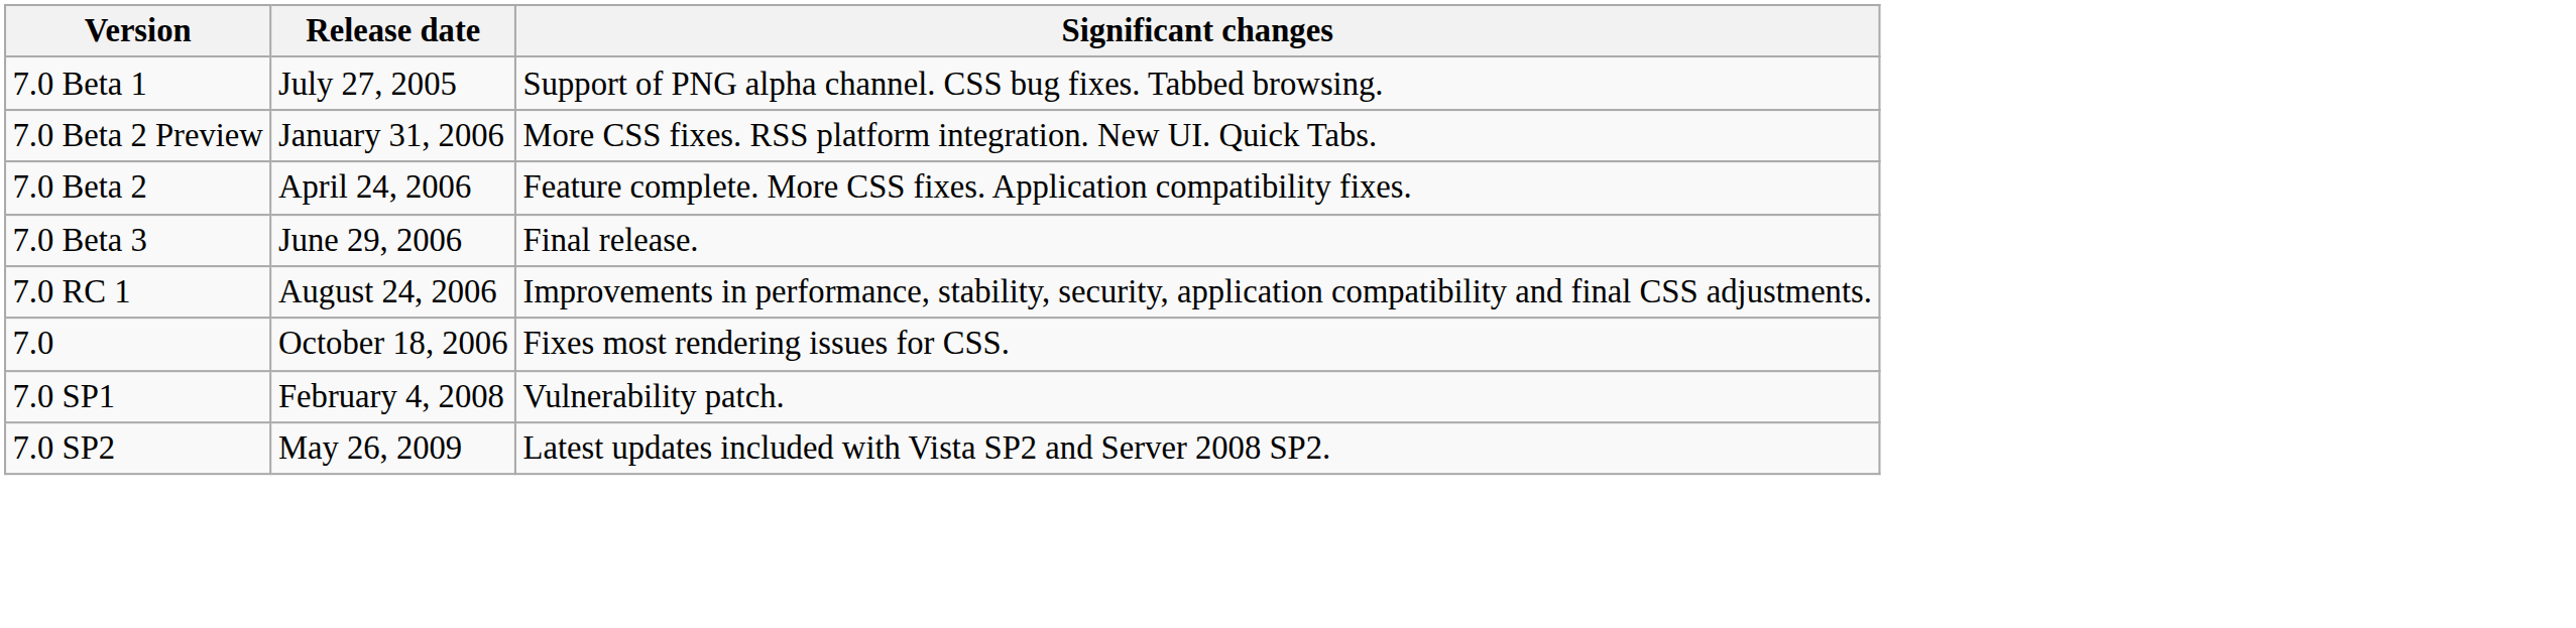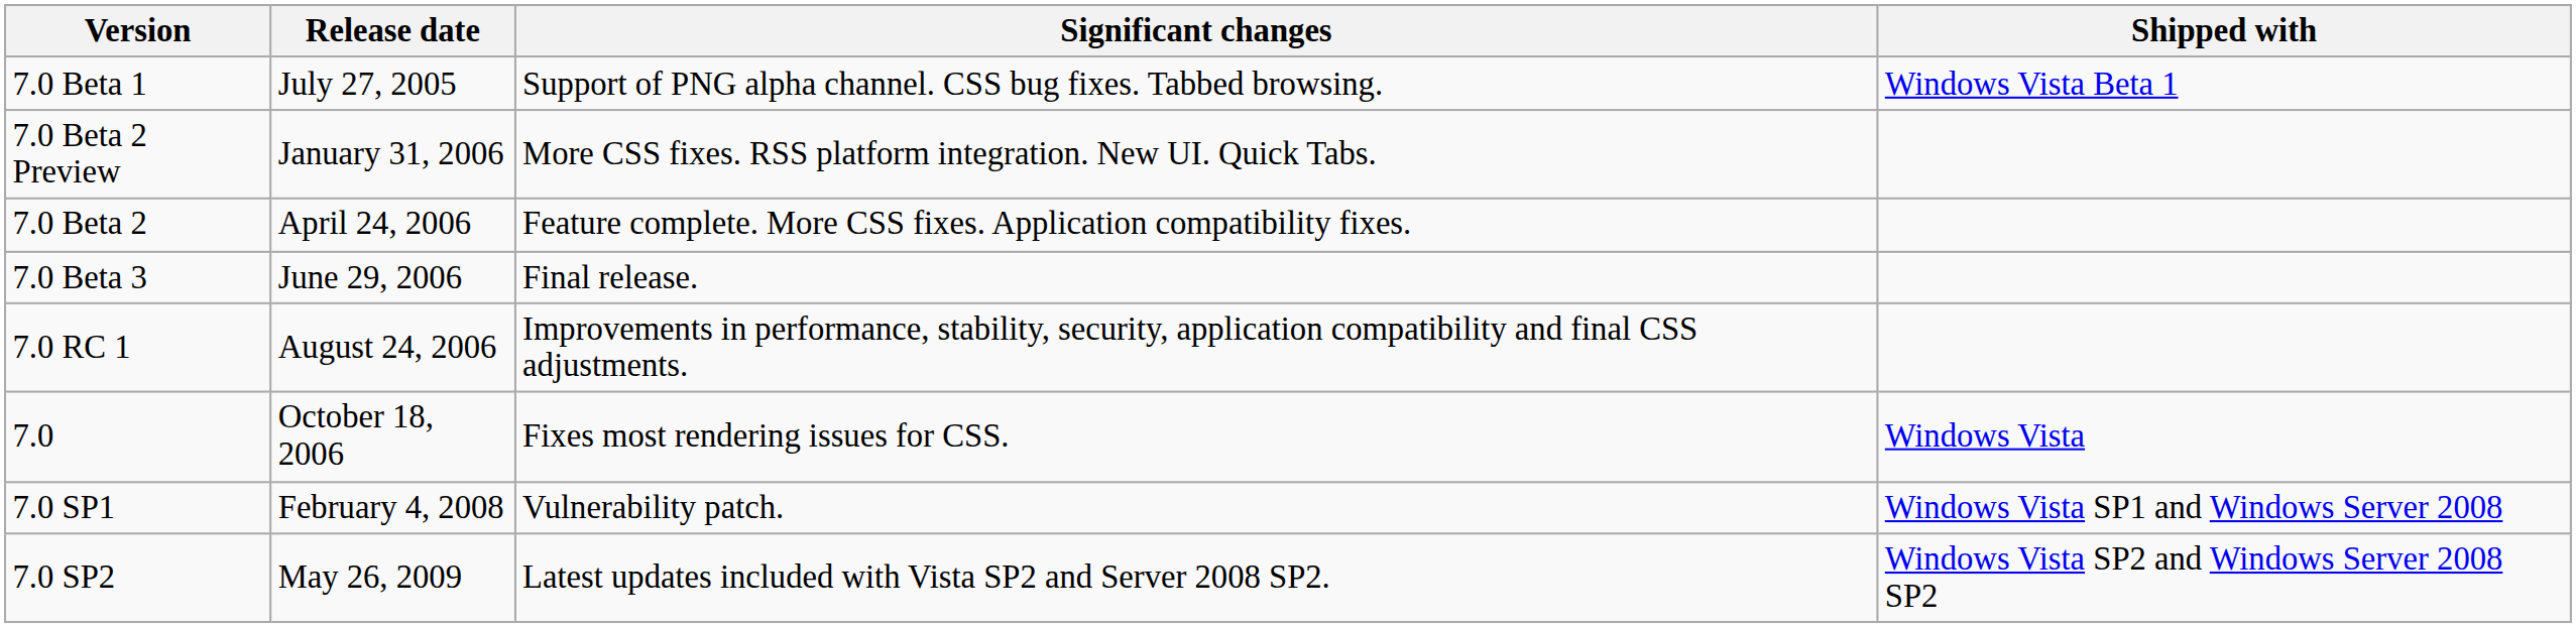+ column: Shipped with | Windows Vista Beta 1 | Windows Vista | Windows Vista SP1 and Windows Server 2008 | Windows Vista SP2 and Windows Server 2008 SP2
